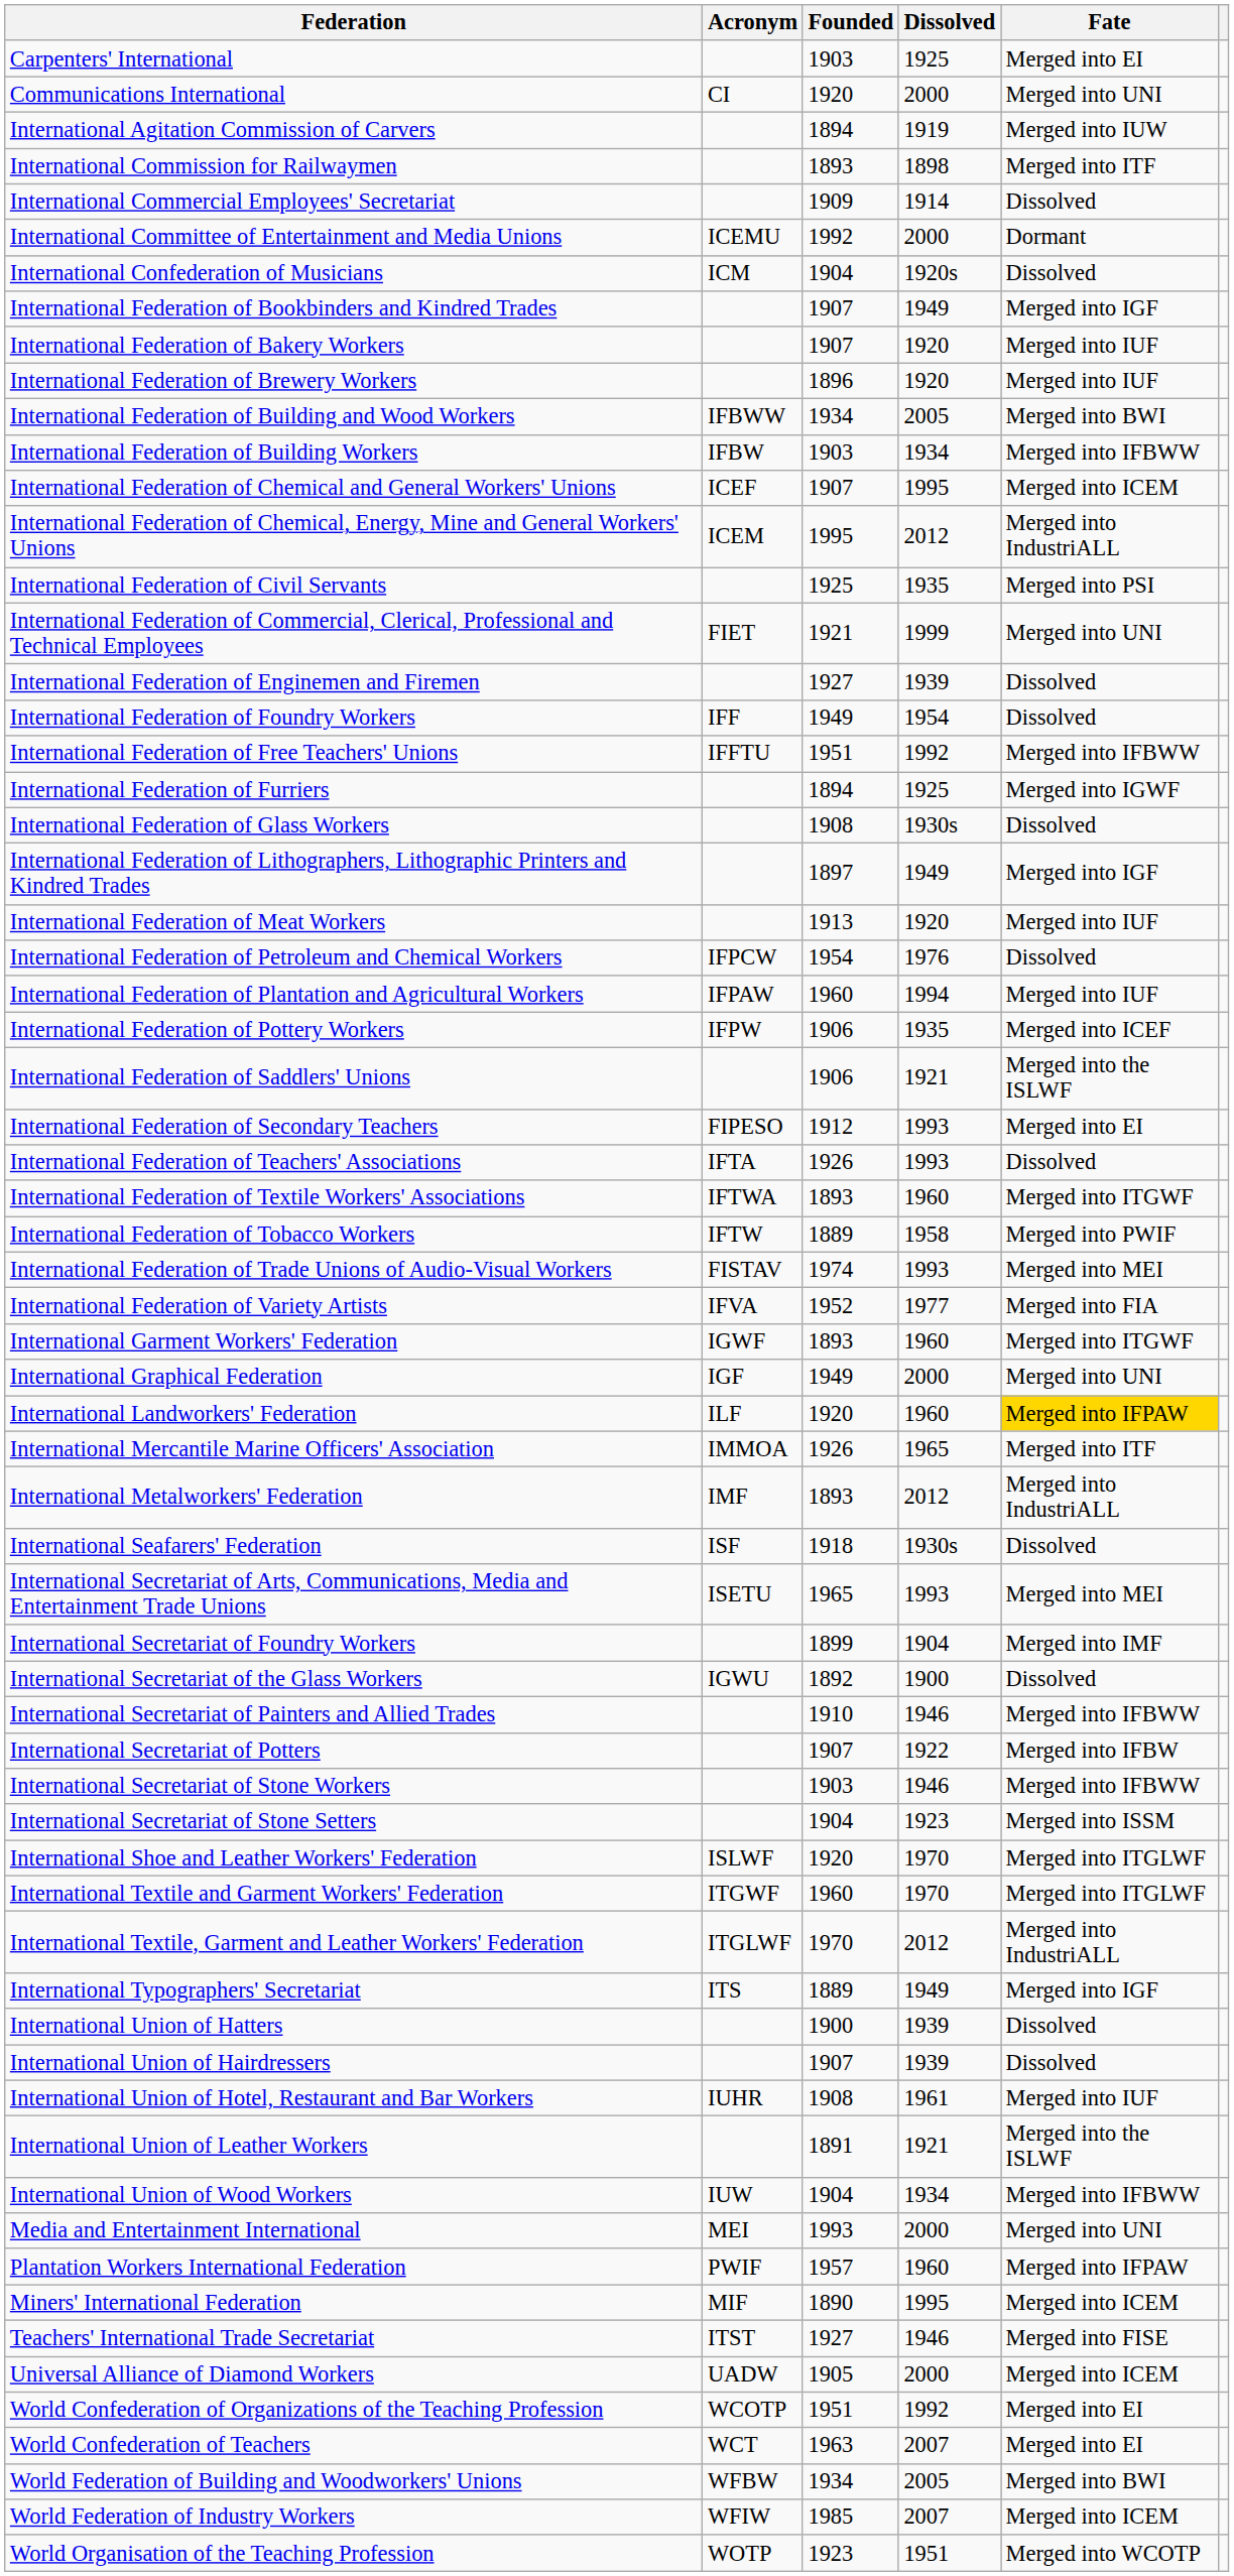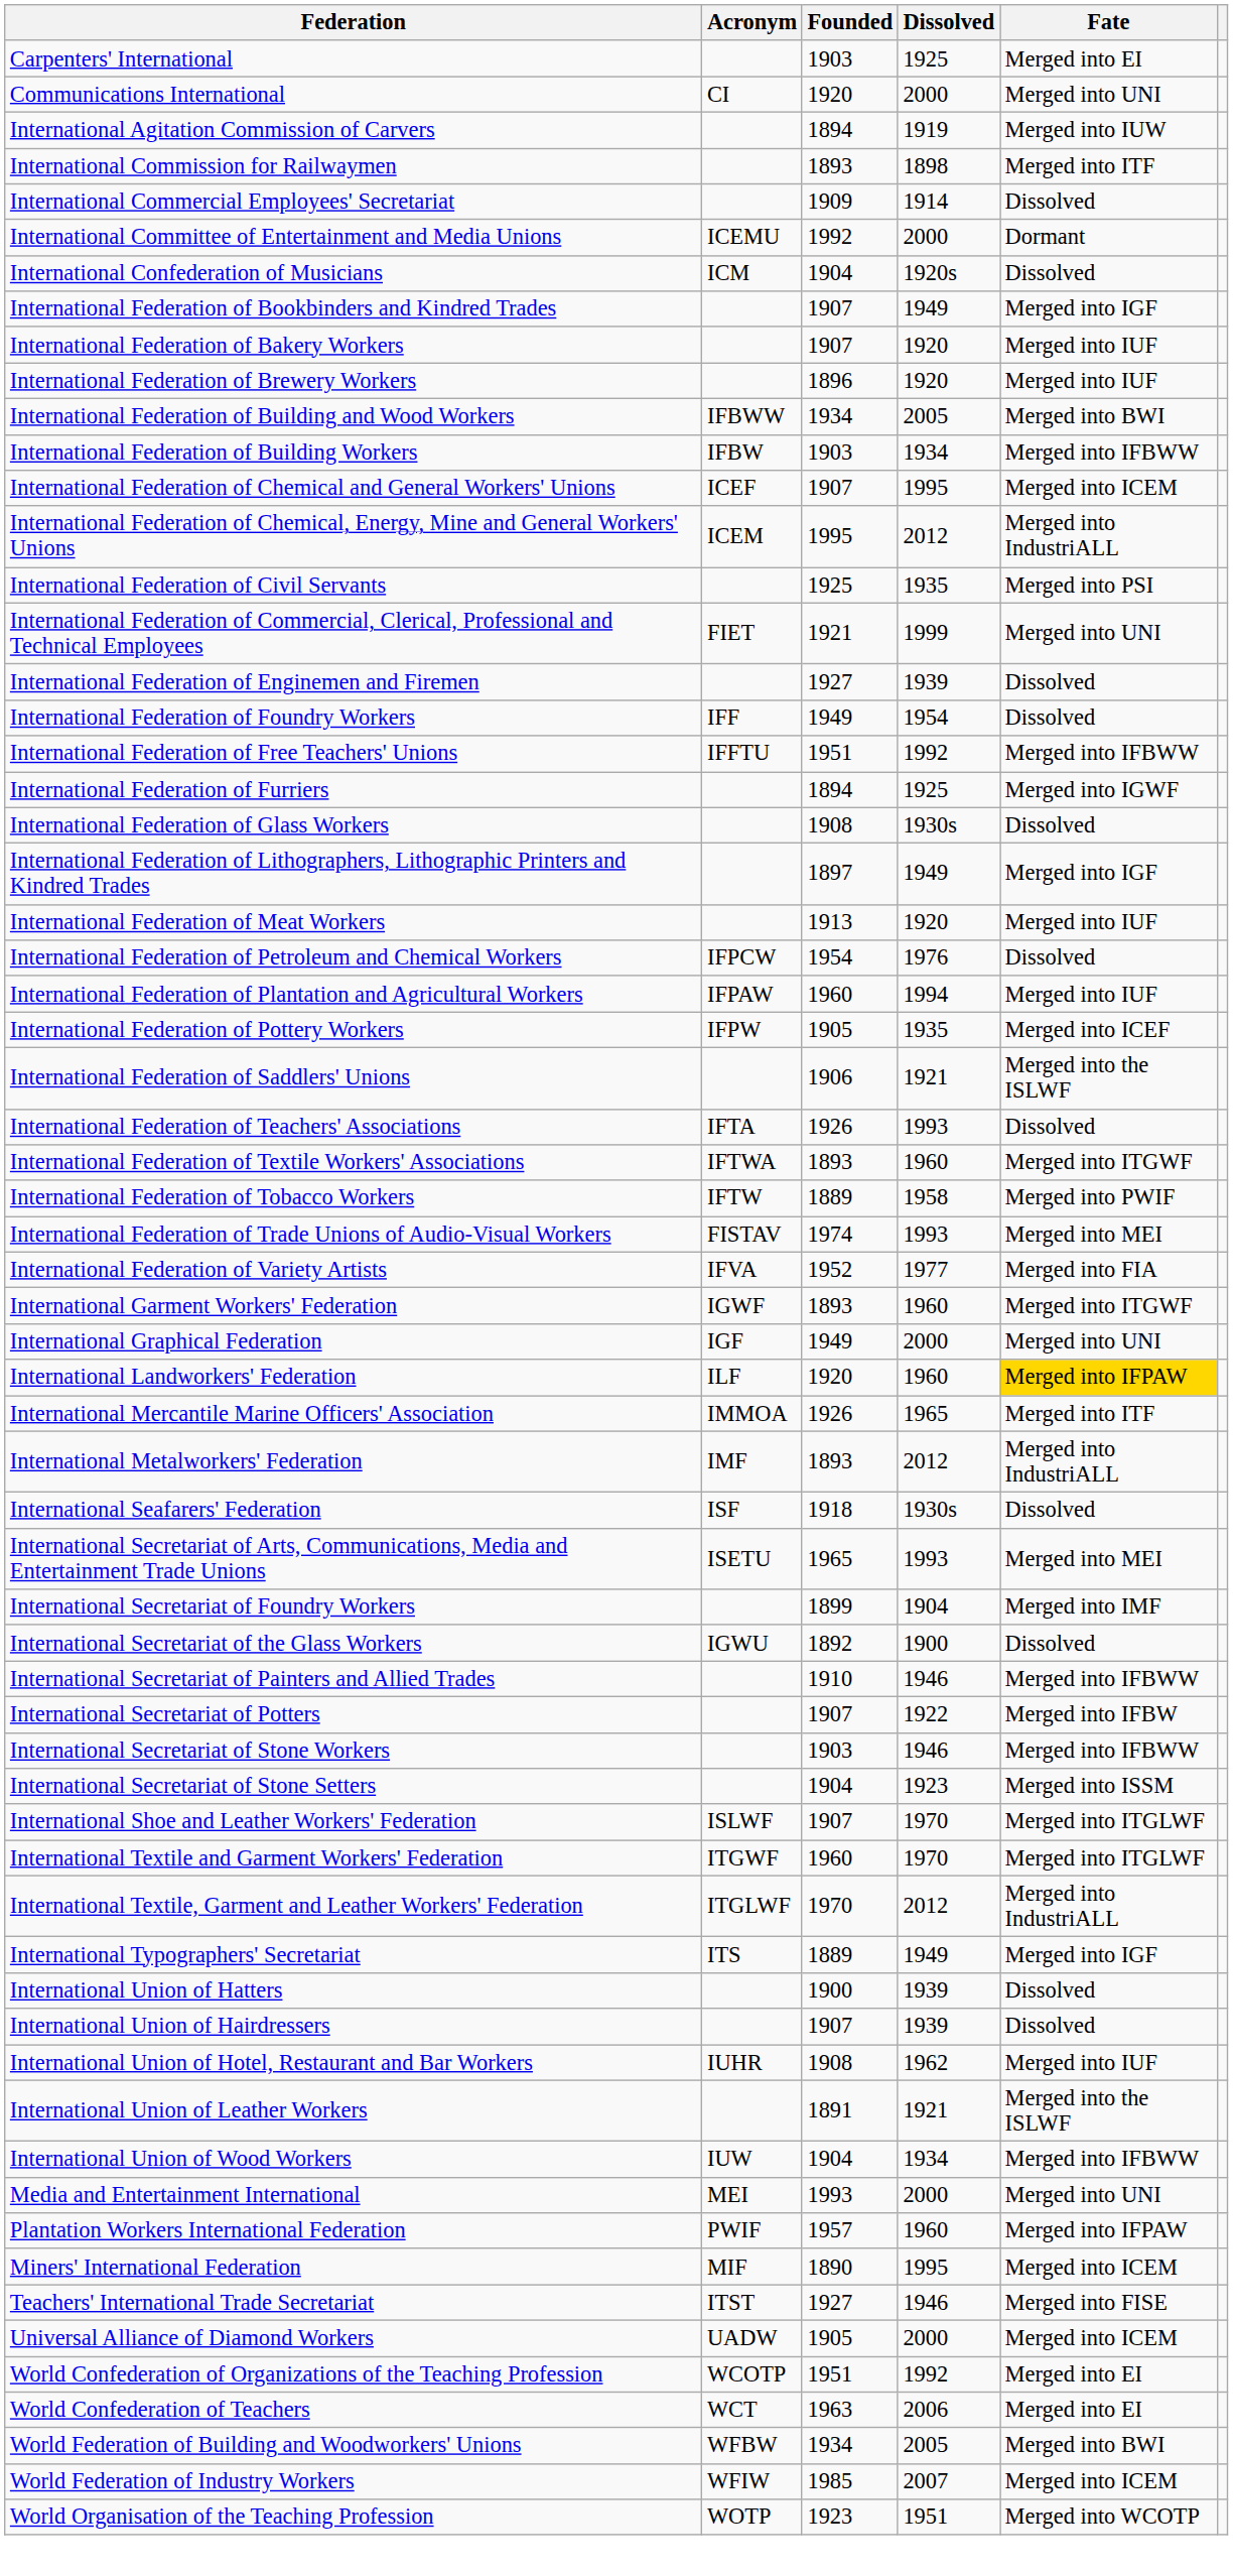International Federation of Pottery Workers | Founded: 1906 -> 1905
- row: International Federation of Secondary Teachers | FIPESO | 1912 | 1993 | Merged into EI
International Shoe and Leather Workers' Federation | Founded: 1920 -> 1907
International Union of Hotel, Restaurant and Bar Workers | Dissolved: 1961 -> 1962
World Confederation of Teachers | Dissolved: 2007 -> 2006
